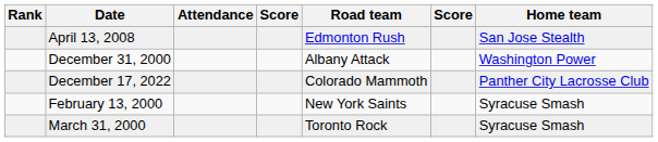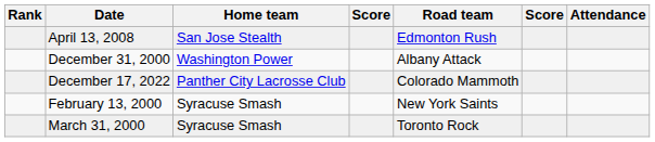columns swapped: Home team <-> Attendance
